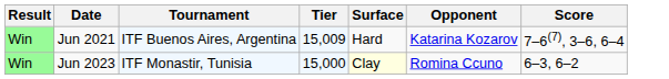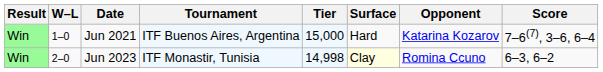+ column: W–L | 1–0 | 2–0
Jun 2021 | Tier: 15,009 -> 15,000
Jun 2023 | Tier: 15,000 -> 14,998
